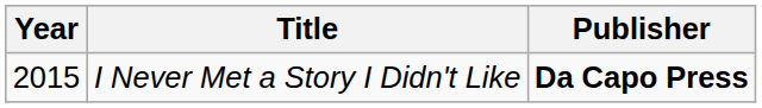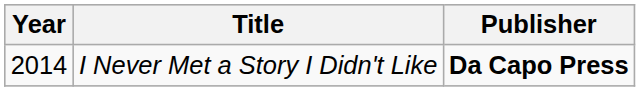I Never Met a Story I Didn't Like | Year: 2015 -> 2014
